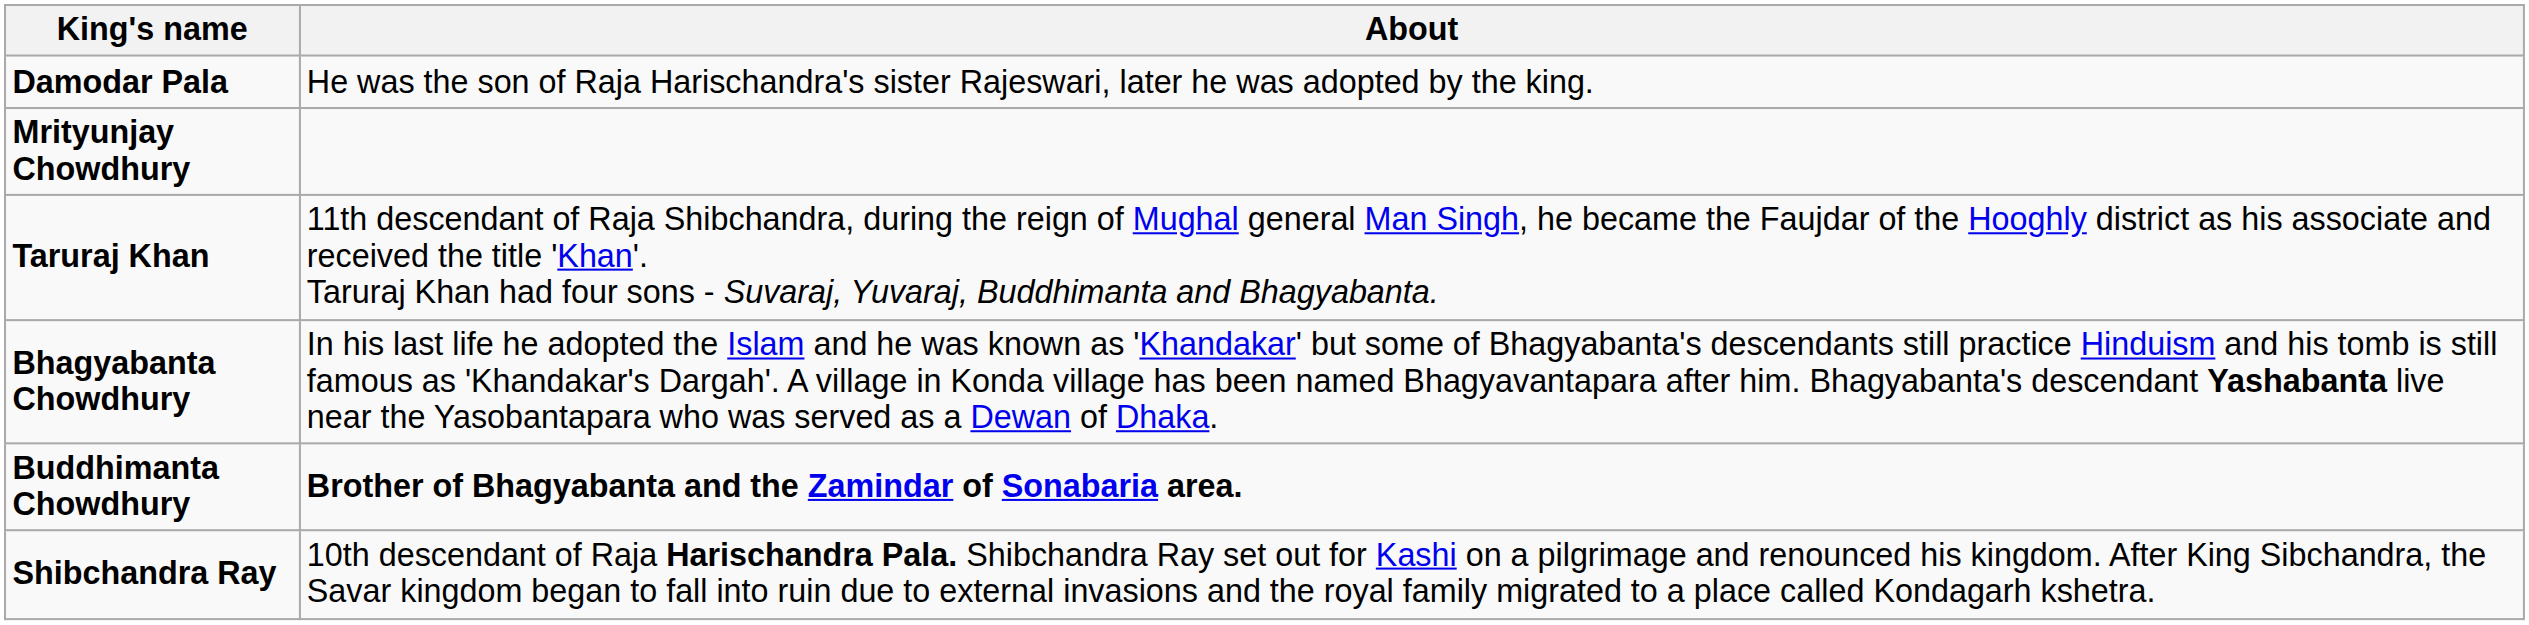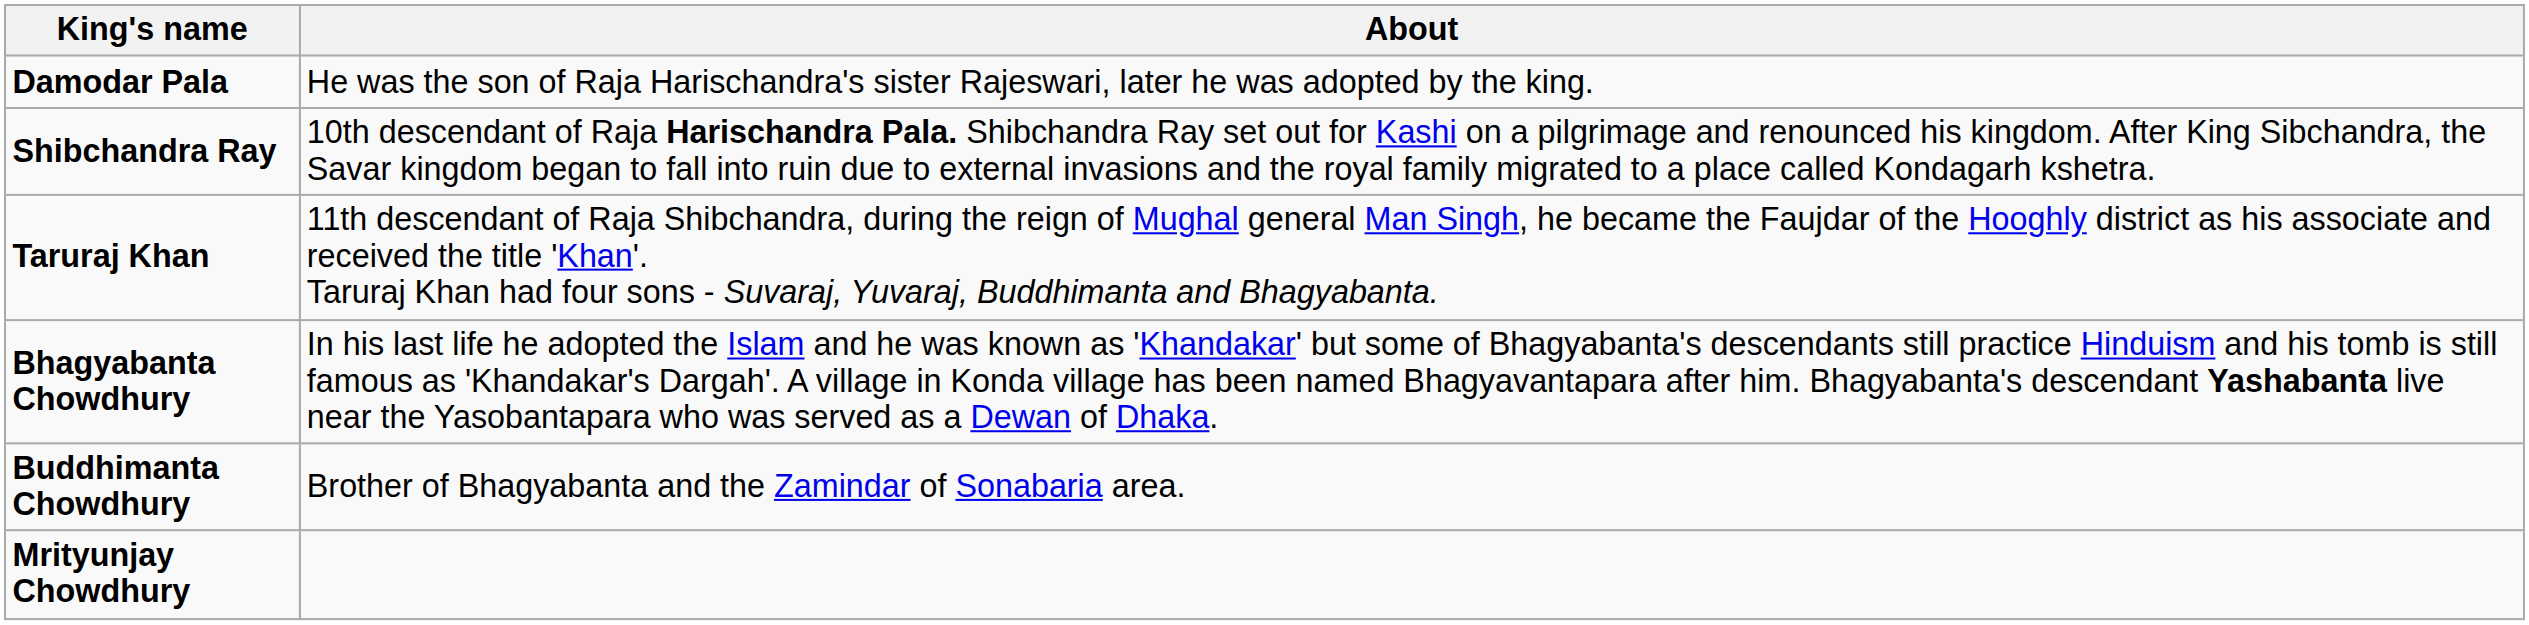rows swapped: Shibchandra Ray <-> Mrityunjay Chowdhury
Buddhimanta Chowdhury | About: bold -> normal
